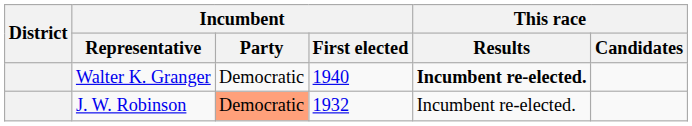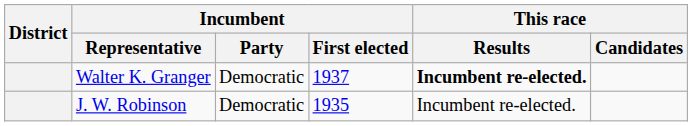Walter K. Granger | Incumbent / First elected: 1940 -> 1937
J. W. Robinson | Incumbent / Party: lightsalmon background -> no background
J. W. Robinson | Incumbent / First elected: 1932 -> 1935
